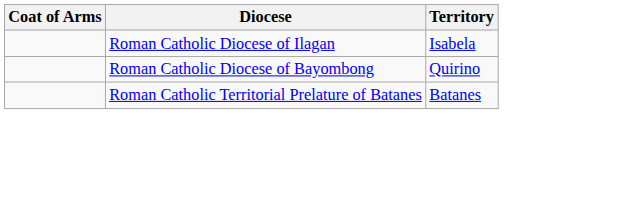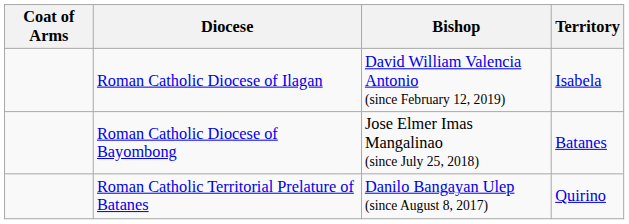+ column: Bishop | David William Valencia Antonio (since February 12, 2019) | Jose Elmer Imas Mangalinao (since July 25, 2018) | Danilo Bangayan Ulep (since August 8, 2017)
Roman Catholic Diocese of Bayombong | Territory: Quirino -> Batanes
Roman Catholic Territorial Prelature of Batanes | Territory: Batanes -> Quirino
